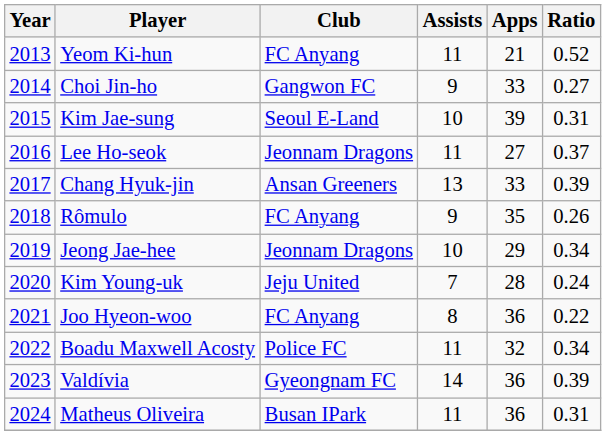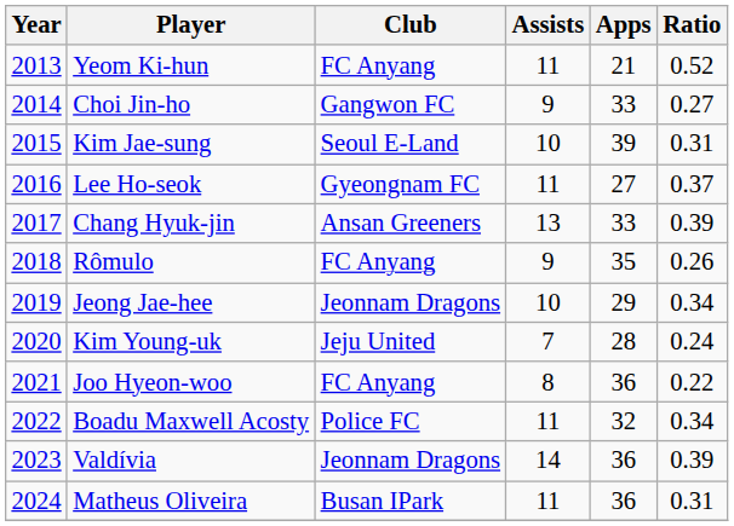Lee Ho-seok | Club: Jeonnam Dragons -> Gyeongnam FC
Valdívia | Club: Gyeongnam FC -> Jeonnam Dragons
